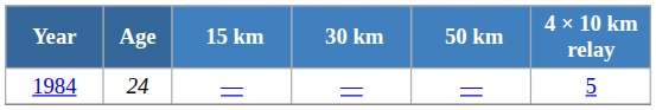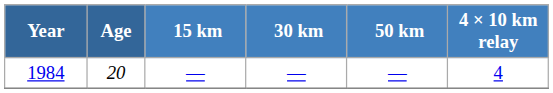1984 | Age: 24 -> 20
1984 | 4 × 10 km relay: 5 -> 4
